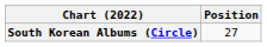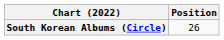South Korean Albums (Circle) | Position: 27 -> 26
